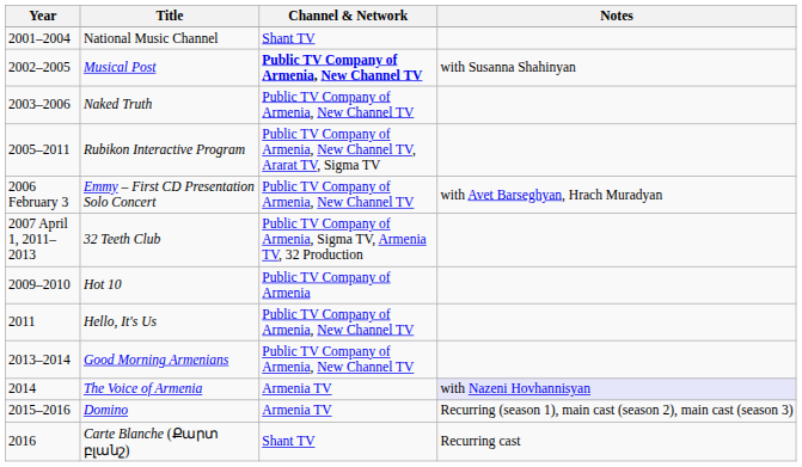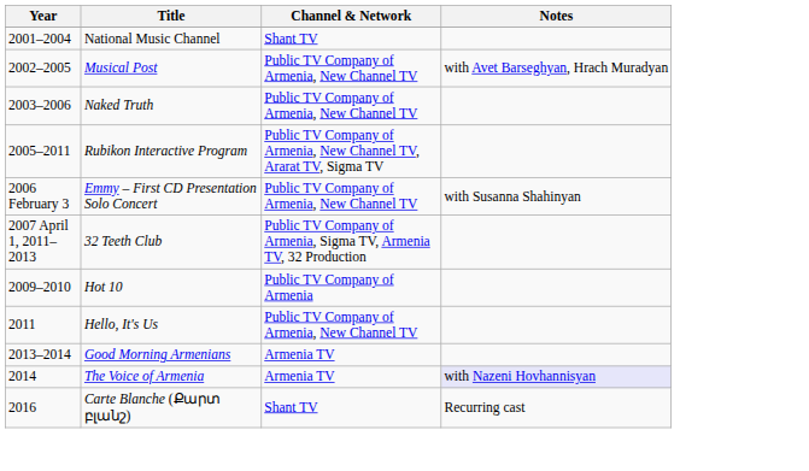Musical Post | Channel & Network: bold -> normal
Musical Post | Notes: with Susanna Shahinyan -> with Avet Barseghyan, Hrach Muradyan
Emmy – First CD Presentation Solo Concert | Notes: with Avet Barseghyan, Hrach Muradyan -> with Susanna Shahinyan
Good Morning Armenians | Channel & Network: Public TV Company of Armenia, New Channel TV -> Armenia TV
- row: 2015–2016 | Domino | Armenia TV | Recurring (season 1), main cast (season 2), main cast (season 3)
